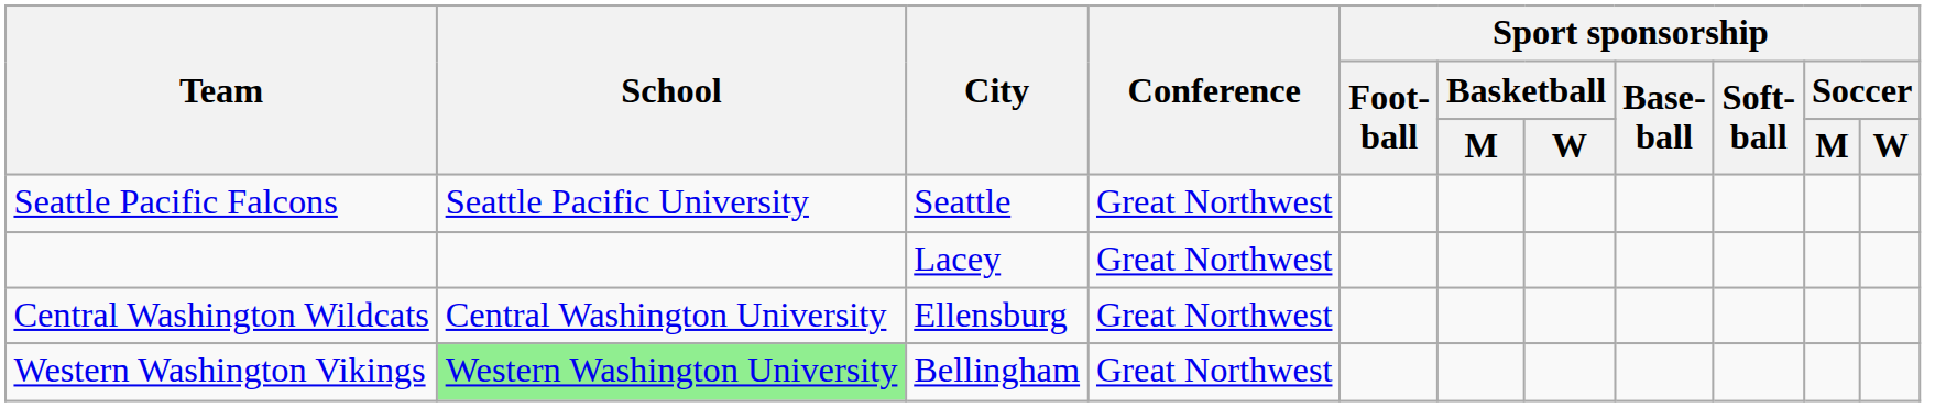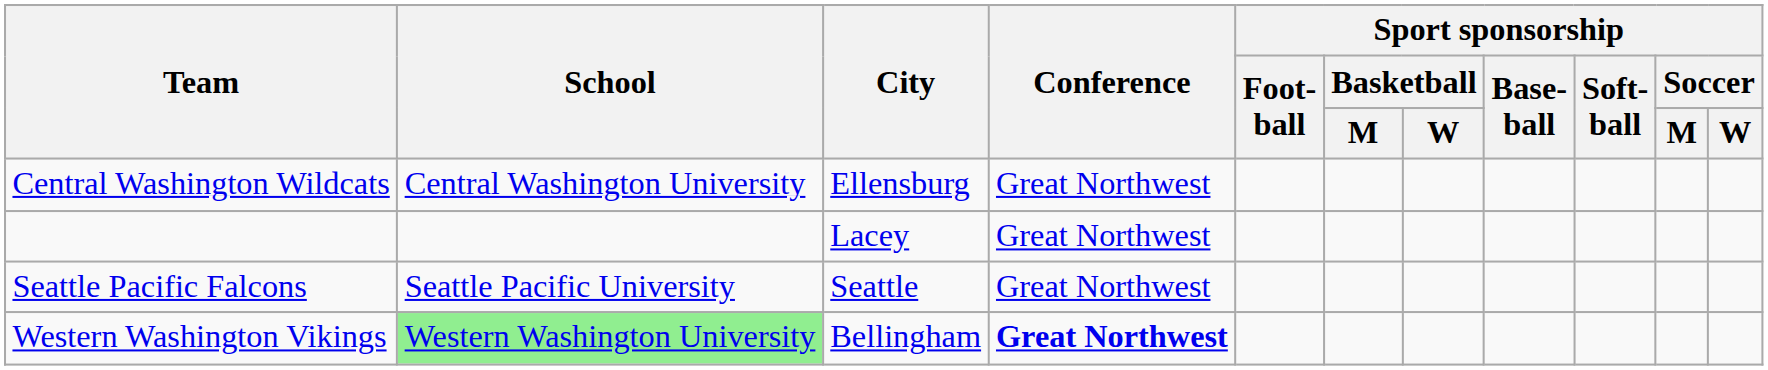rows swapped: Central Washington Wildcats <-> Seattle Pacific Falcons
Western Washington Vikings | Conference: normal -> bold
